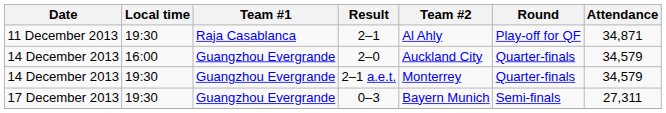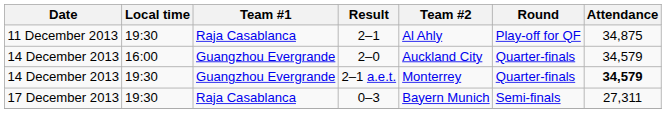2–1 | Attendance: 34,871 -> 34,875
2–1 a.e.t. | Attendance: normal -> bold
0–3 | Team #1: Guangzhou Evergrande -> Raja Casablanca
